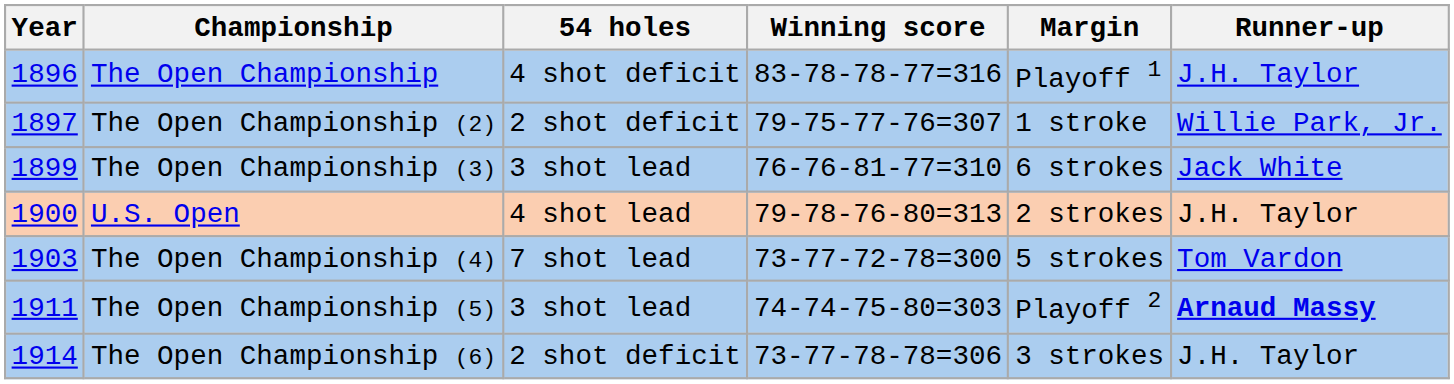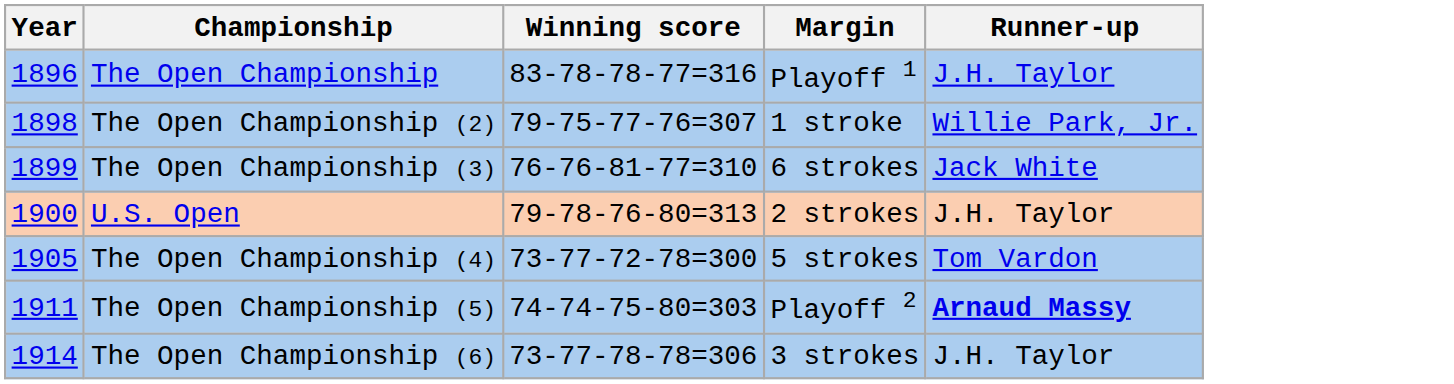- column: 54 holes | 4 shot deficit | 2 shot deficit | 3 shot lead | 4 shot lead | 7 shot lead | 3 shot lead | 2 shot deficit
The Open Championship (2) | Year: 1897 -> 1898
The Open Championship (4) | Year: 1903 -> 1905
